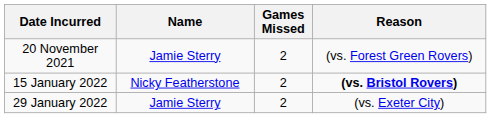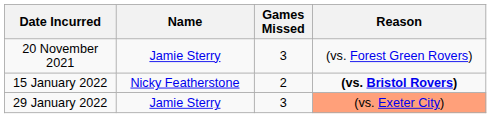20 November 2021 | Games Missed: 2 -> 3
29 January 2022 | Games Missed: 2 -> 3
29 January 2022 | Reason: no background -> lightsalmon background
